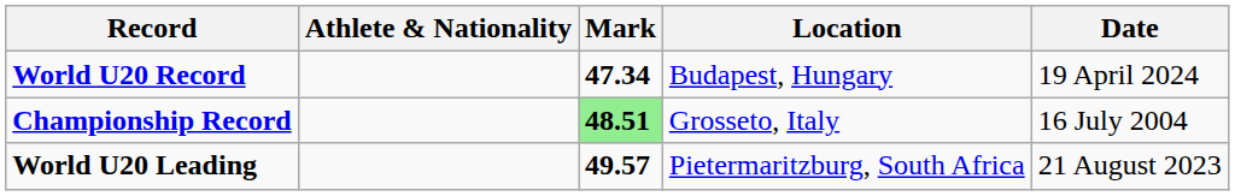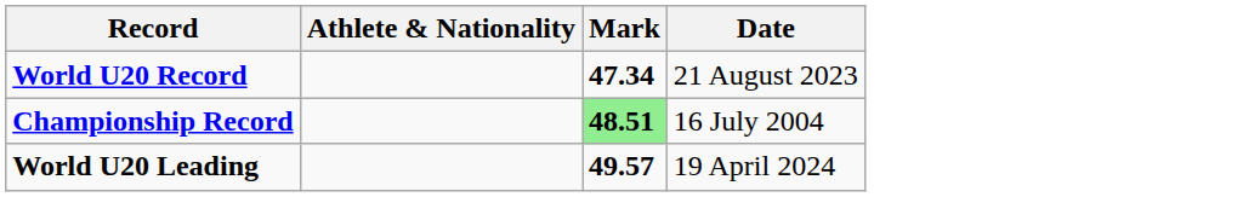- column: Location | Budapest, Hungary | Grosseto, Italy | Pietermaritzburg, South Africa
World U20 Record | Date: 19 April 2024 -> 21 August 2023
World U20 Leading | Date: 21 August 2023 -> 19 April 2024
